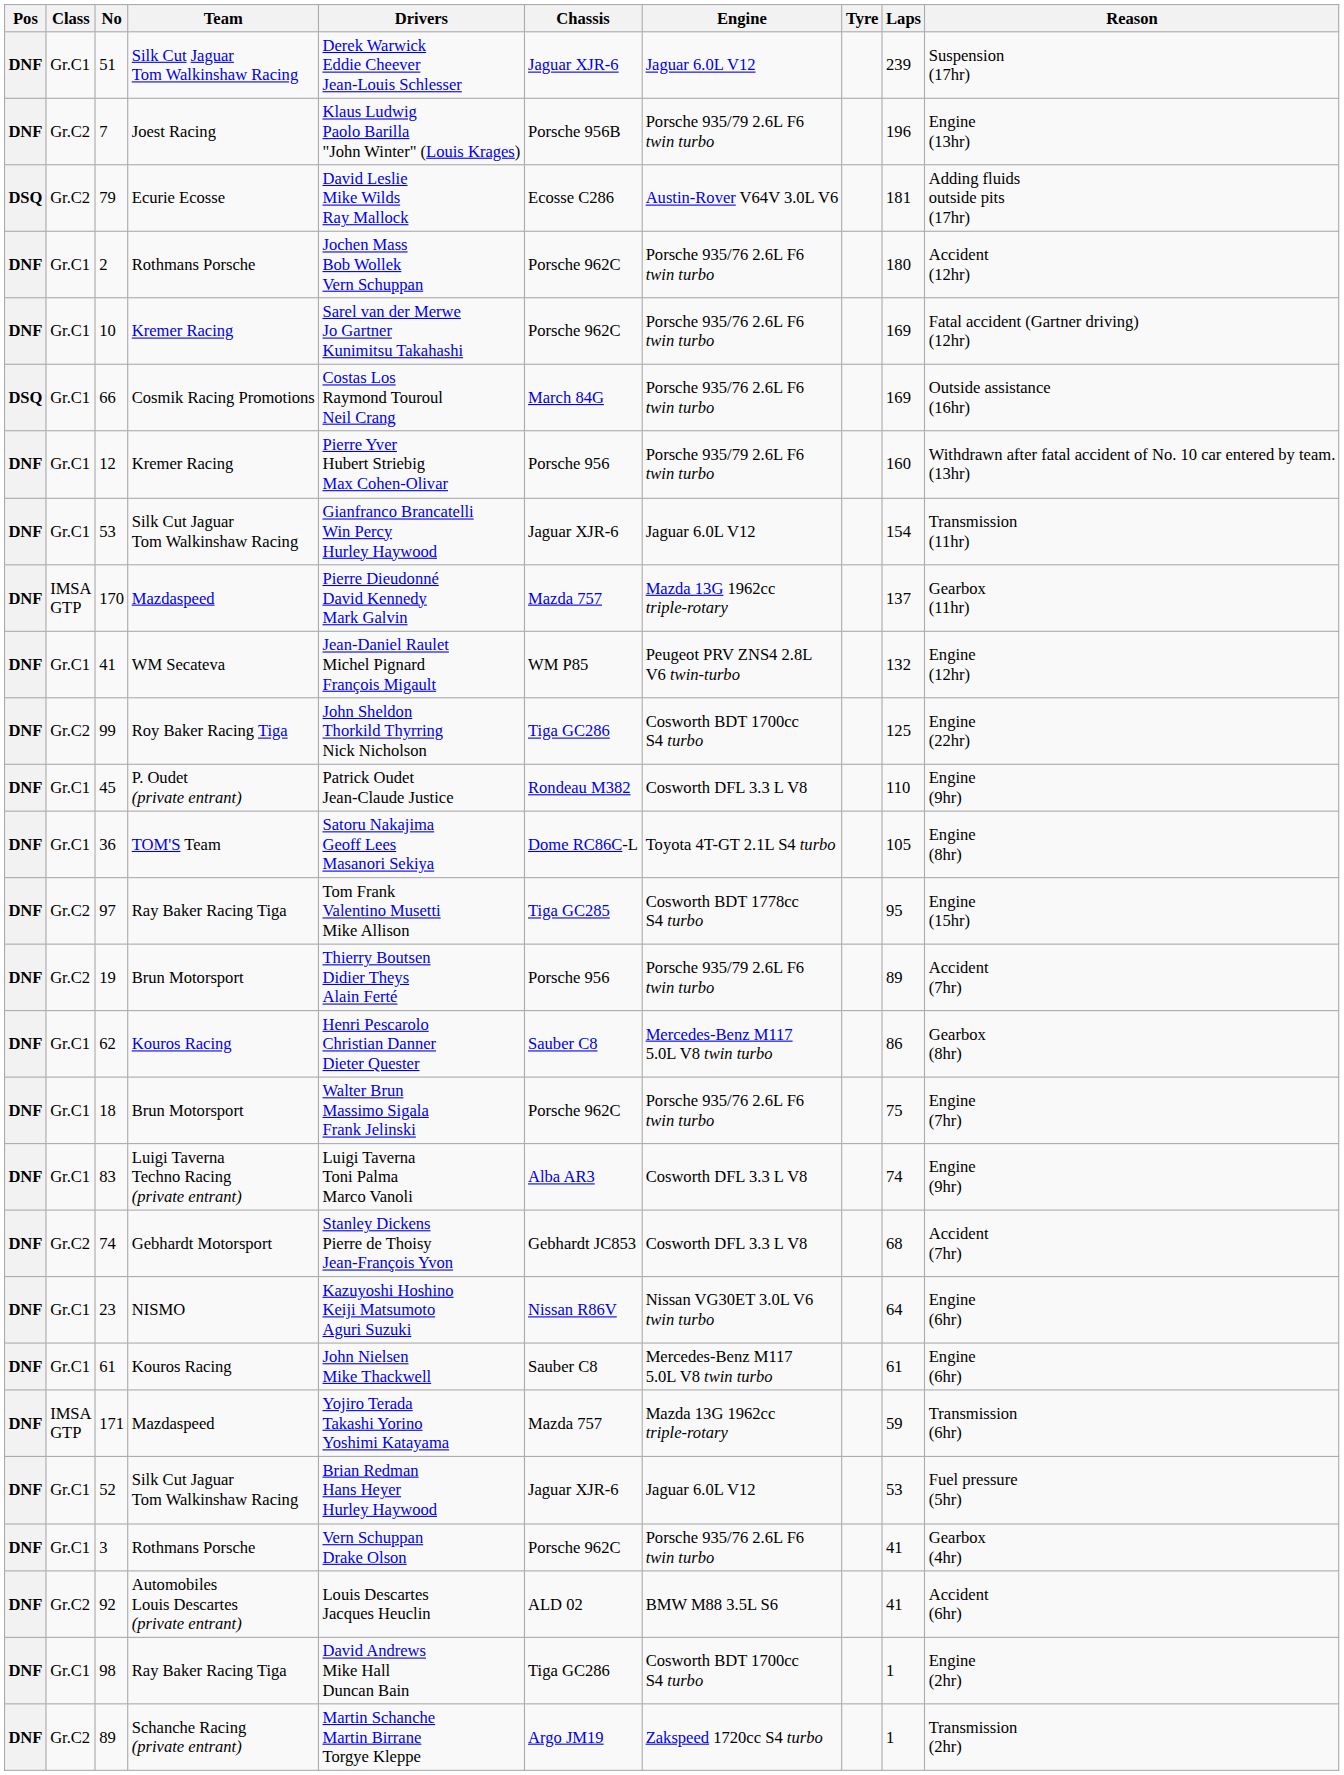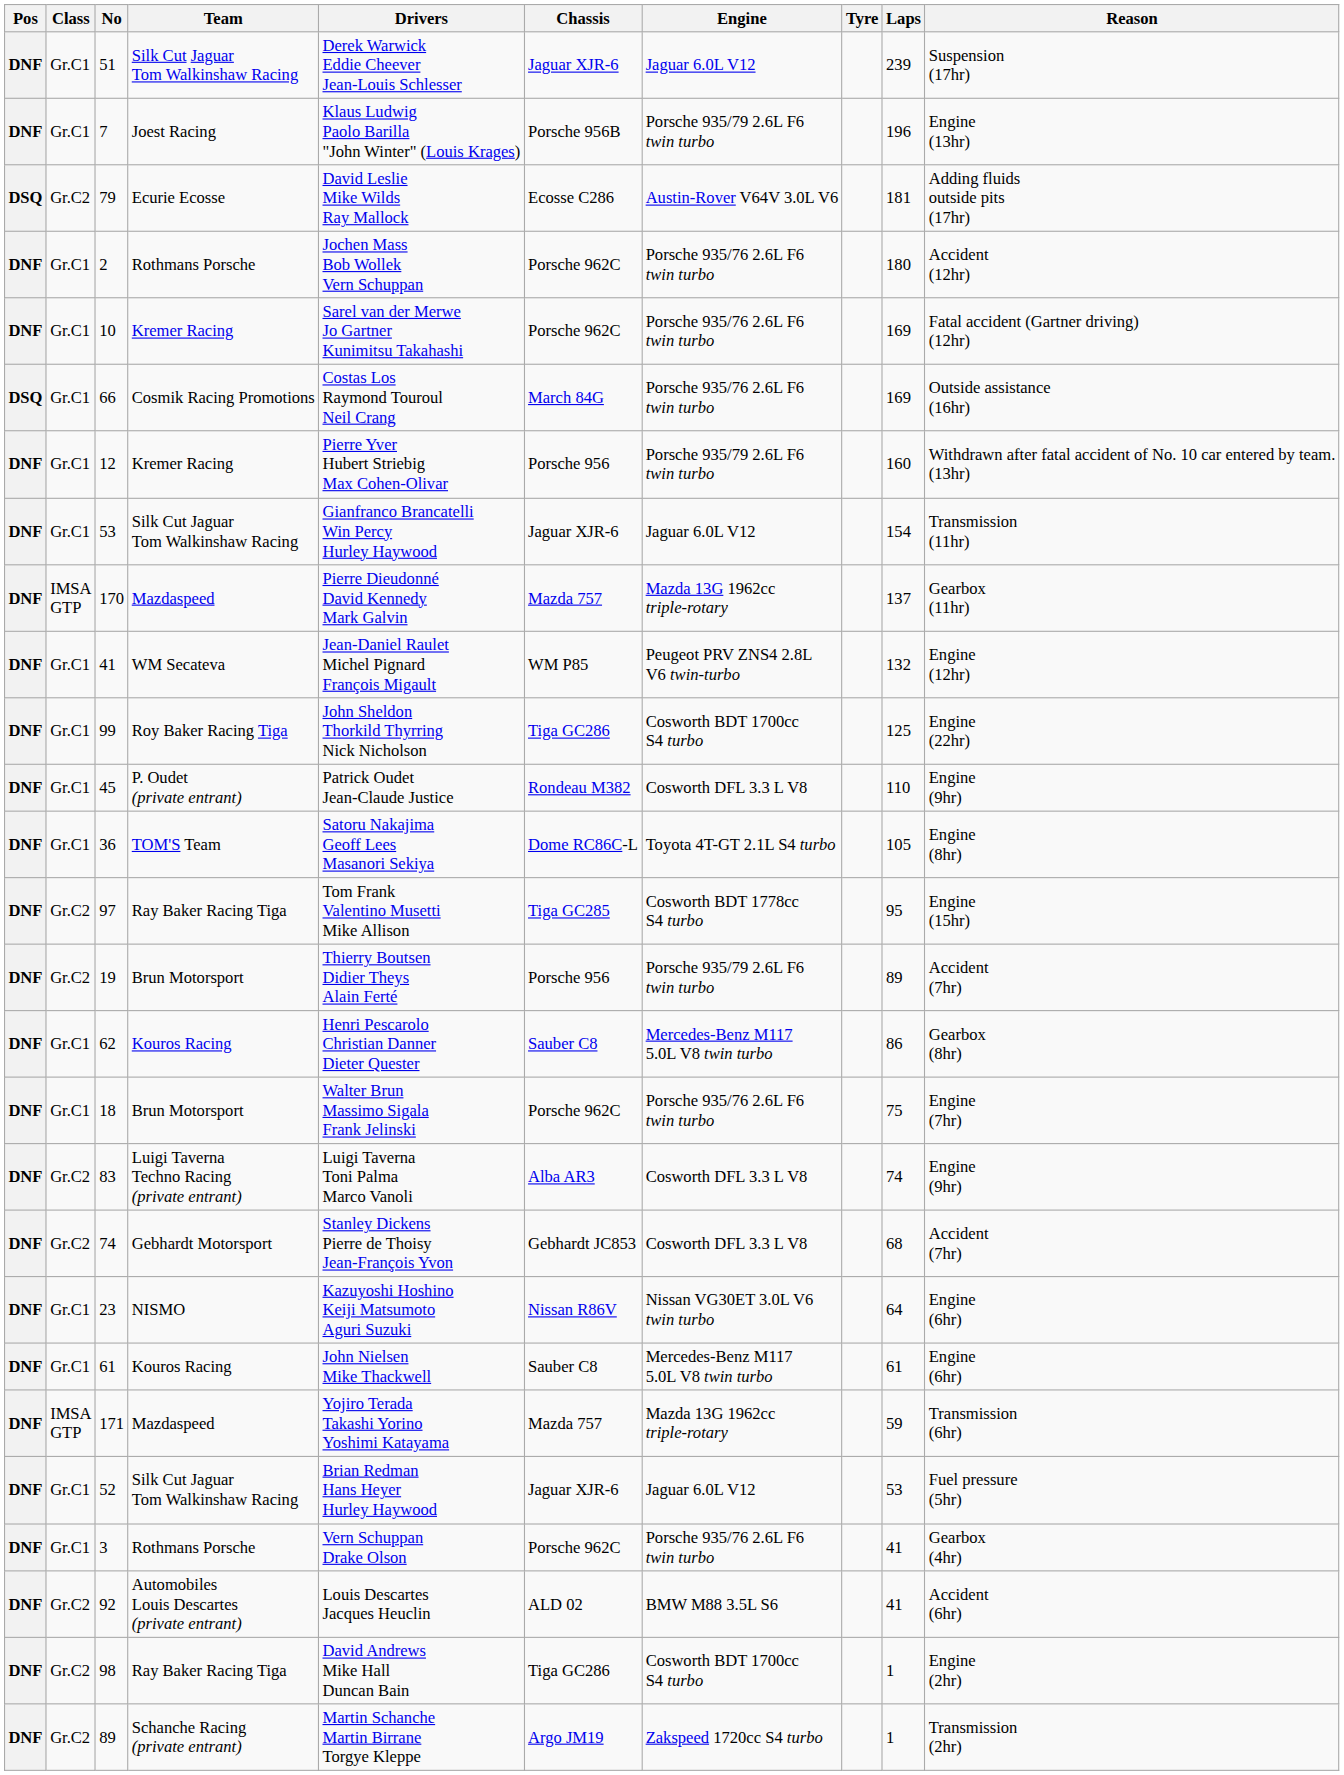7 | Class: Gr.C2 -> Gr.C1
99 | Class: Gr.C2 -> Gr.C1
83 | Class: Gr.C1 -> Gr.C2
98 | Class: Gr.C1 -> Gr.C2
